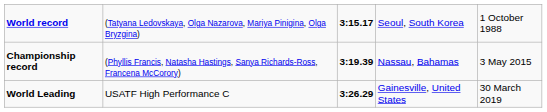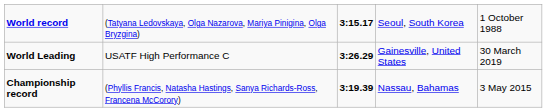rows swapped: Championship record <-> World Leading
